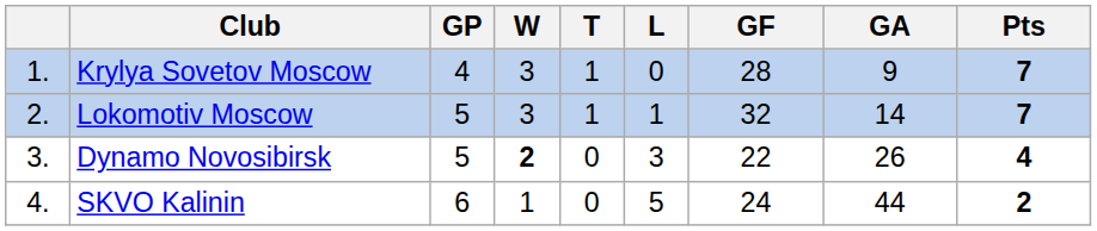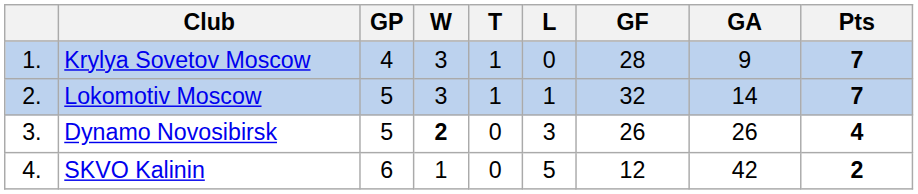Dynamo Novosibirsk | GF: 22 -> 26
SKVO Kalinin | GF: 24 -> 12
SKVO Kalinin | GA: 44 -> 42
